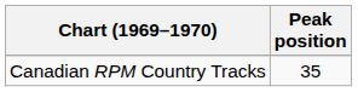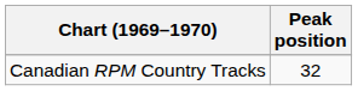Canadian RPM Country Tracks | Peak position: 35 -> 32
